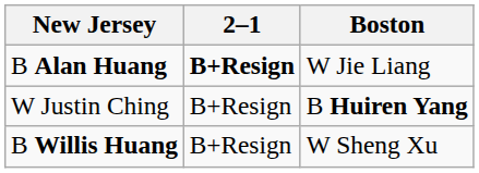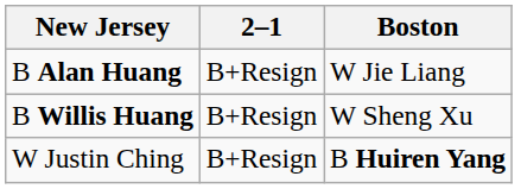B Alan Huang | 2–1: bold -> normal
rows swapped: W Justin Ching <-> B Willis Huang
